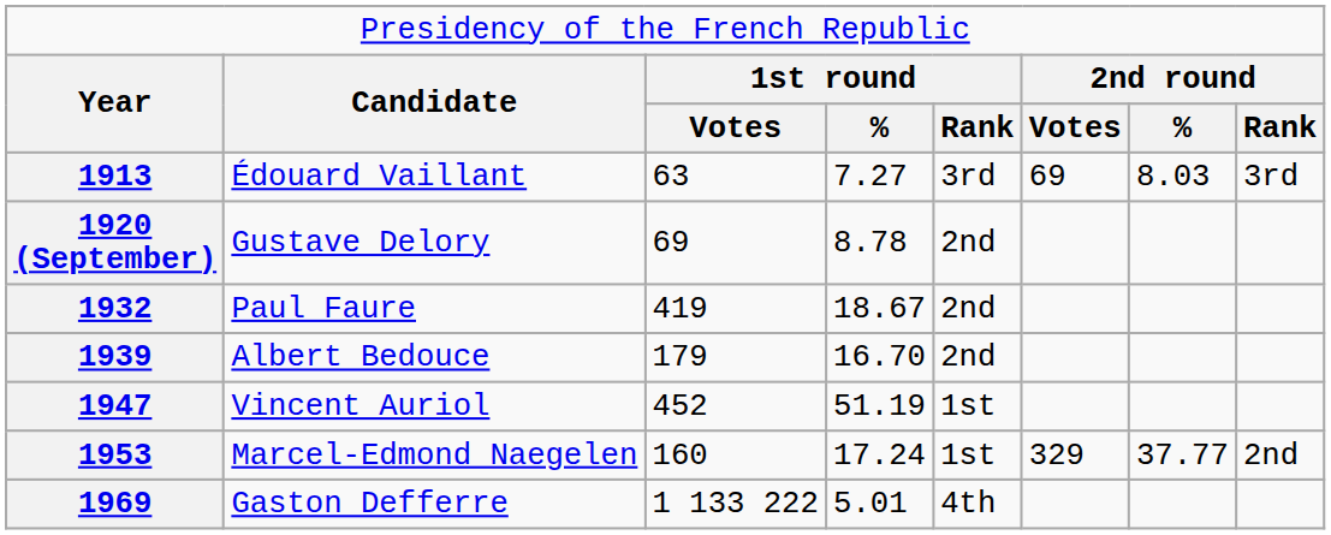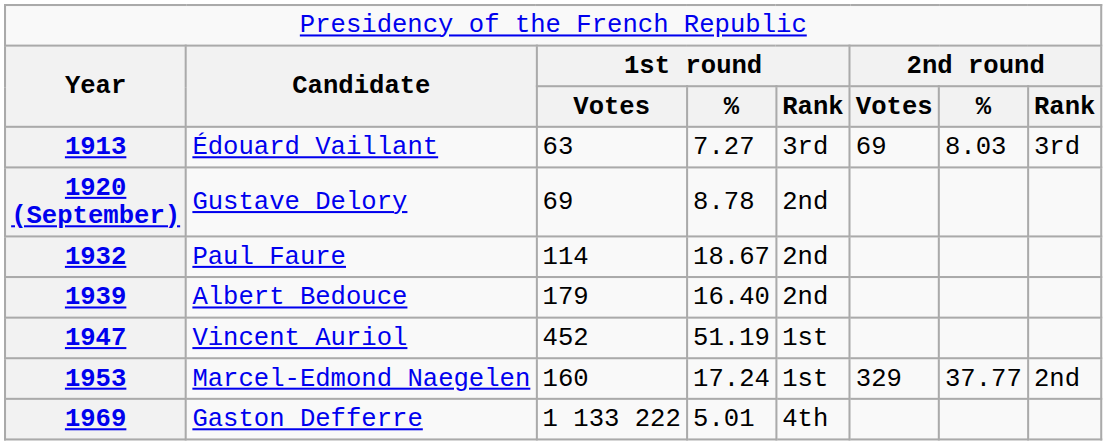1932 | column 3: 419 -> 114
1939 | column 4: 16.70 -> 16.40
